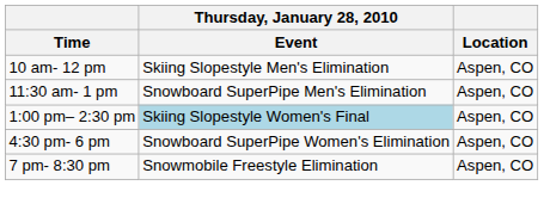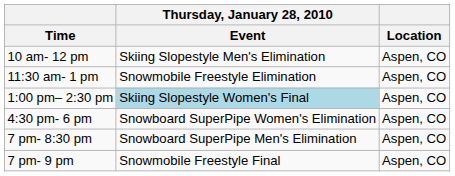11:30 am- 1 pm | Thursday, January 28, 2010 / Event: Snowboard SuperPipe Men's Elimination -> Snowmobile Freestyle Elimination
7 pm- 8:30 pm | Thursday, January 28, 2010 / Event: Snowmobile Freestyle Elimination -> Snowboard SuperPipe Men's Elimination
+ row: 7 pm- 9 pm | Snowmobile Freestyle Final | Aspen, CO
